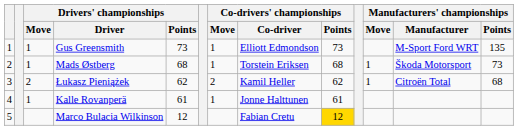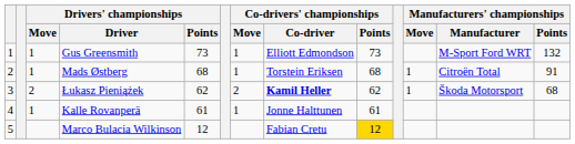Gus Greensmith | Manufacturers' championships / Points: 135 -> 132
Mads Østberg | Manufacturers' championships / Manufacturer: Škoda Motorsport -> Citroën Total
Mads Østberg | Manufacturers' championships / Points: 73 -> 91
Łukasz Pieniążek | Co-drivers' championships / Co-driver: normal -> bold
Łukasz Pieniążek | Manufacturers' championships / Manufacturer: Citroën Total -> Škoda Motorsport
